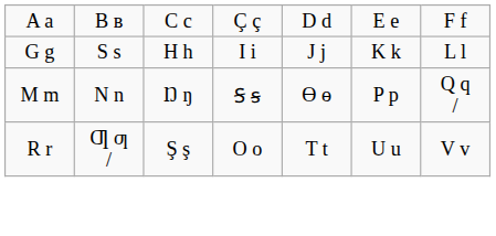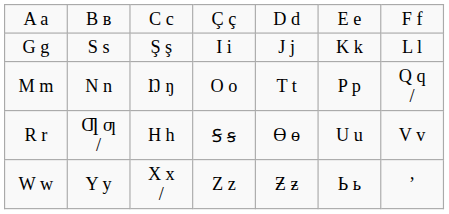G g | column 3: H h -> Ş ş
M m | column 4: Ꞩ ꞩ -> O o
M m | column 5: Ө ө -> T t
R r | column 3: Ş ş -> H h
R r | column 4: O o -> Ꞩ ꞩ
R r | column 5: T t -> Ө ө
+ row: W w | Y y | X x / | Z z | Ƶ ƶ | Ь ь | ’
